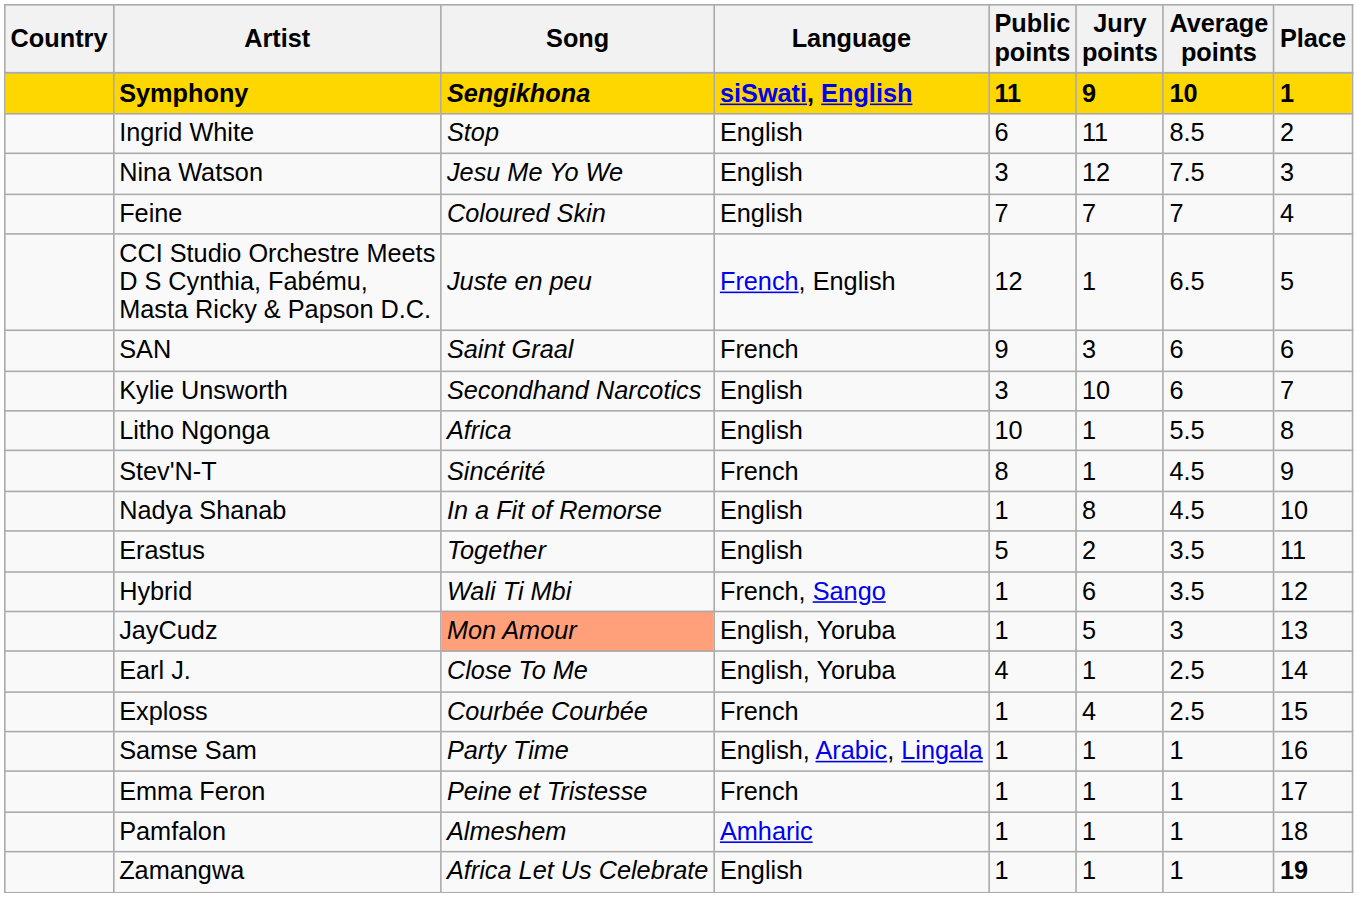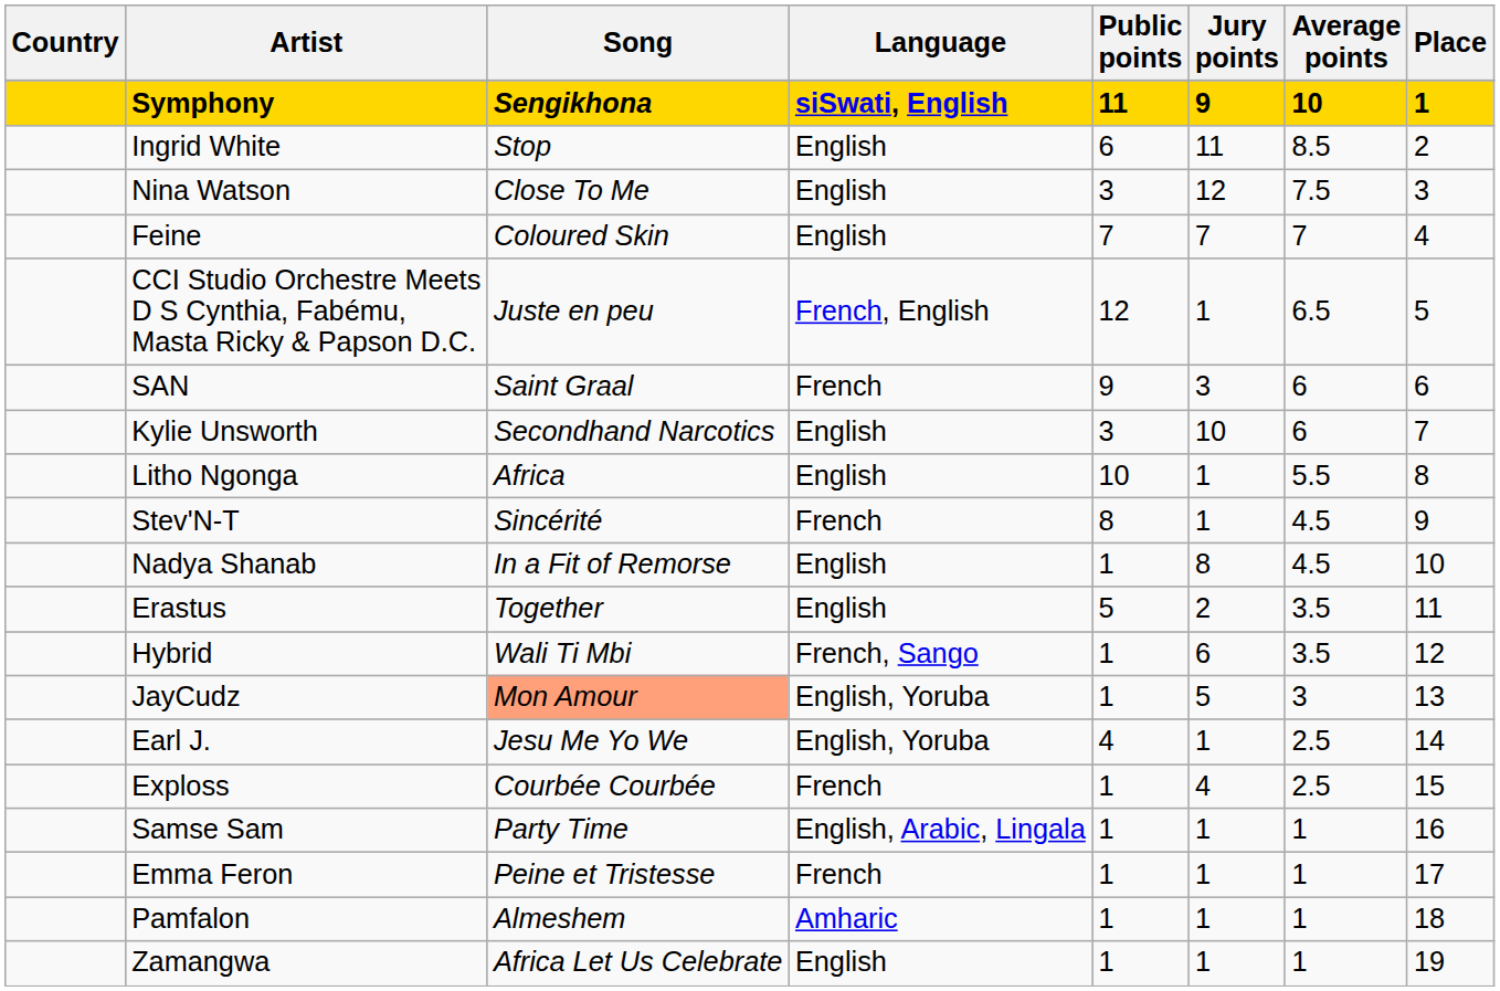Nina Watson | Song: Jesu Me Yo We -> Close To Me
Earl J. | Song: Close To Me -> Jesu Me Yo We
Zamangwa | Place: bold -> normal
